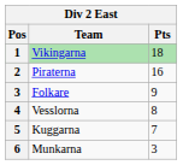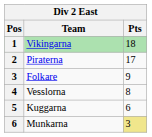Piraterna | Pts: 16 -> 17
Kuggarna | Pts: 7 -> 6
Munkarna | Pts: no background -> khaki background
